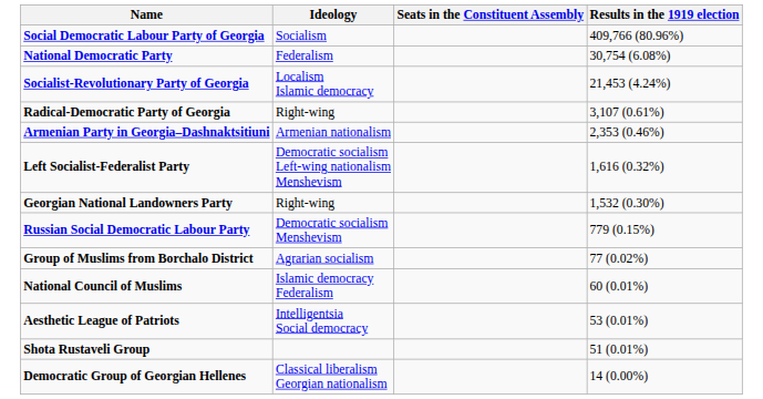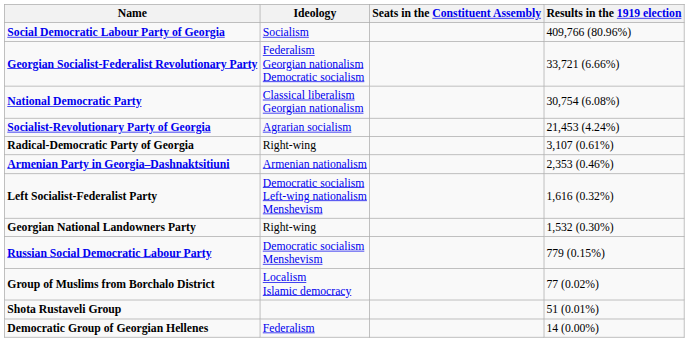+ row: Georgian Socialist-Federalist Revolutionary Party | Federalism Georgian nationalism Democratic socialism | 33,721 (6.66%)
National Democratic Party | Ideology: Federalism -> Classical liberalism Georgian nationalism
Socialist-Revolutionary Party of Georgia | Ideology: Localism Islamic democracy -> Agrarian socialism
Group of Muslims from Borchalo District | Ideology: Agrarian socialism -> Localism Islamic democracy
- row: National Council of Muslims | Islamic democracy Federalism | 60 (0.01%)
- row: Aesthetic League of Patriots | Intelligentsia Social democracy | 53 (0.01%)
Democratic Group of Georgian Hellenes | Ideology: Classical liberalism Georgian nationalism -> Federalism
